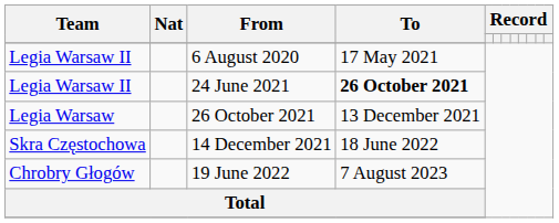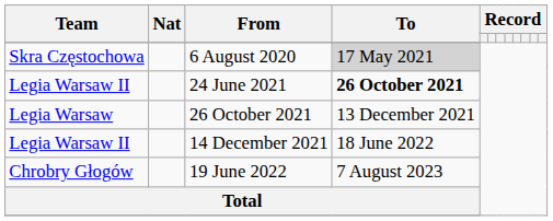6 August 2020 | Team: Legia Warsaw II -> Skra Częstochowa
6 August 2020 | To: no background -> lightgrey background
14 December 2021 | Team: Skra Częstochowa -> Legia Warsaw II
